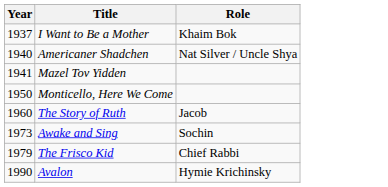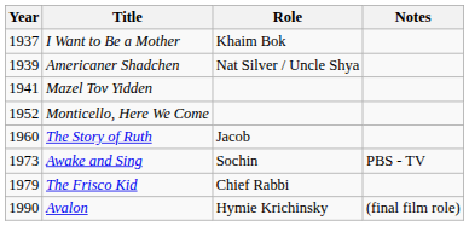+ column: Notes | PBS - TV | (final film role)
Americaner Shadchen | Year: 1940 -> 1939
Monticello, Here We Come | Year: 1950 -> 1952
